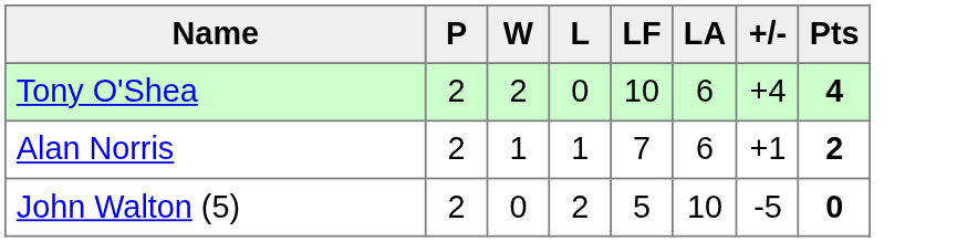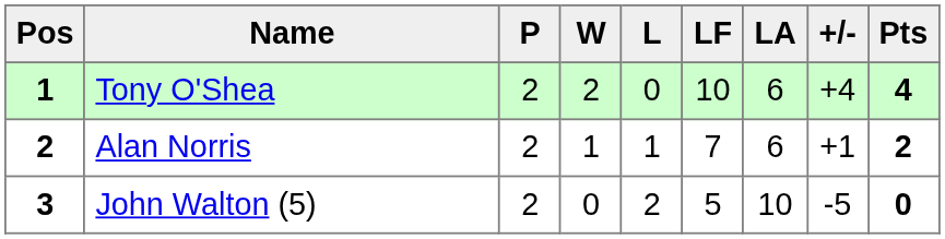+ column: Pos | 1 | 2 | 3
